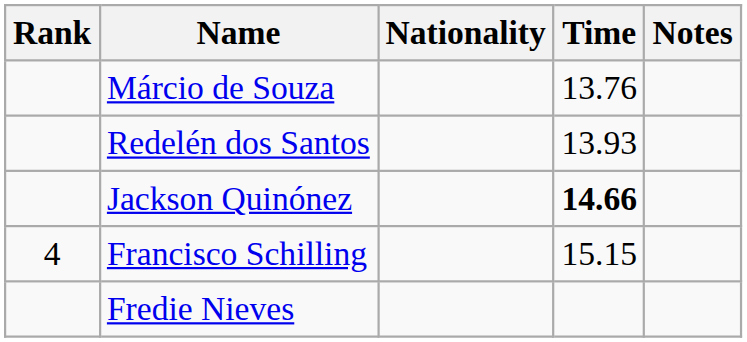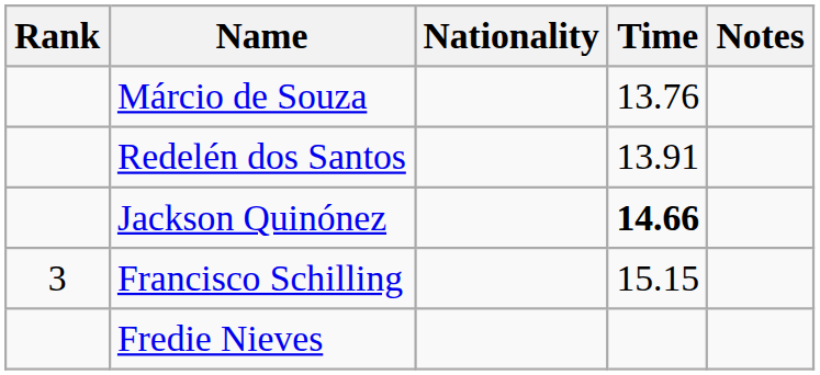Redelén dos Santos | Time: 13.93 -> 13.91
Francisco Schilling | Rank: 4 -> 3
